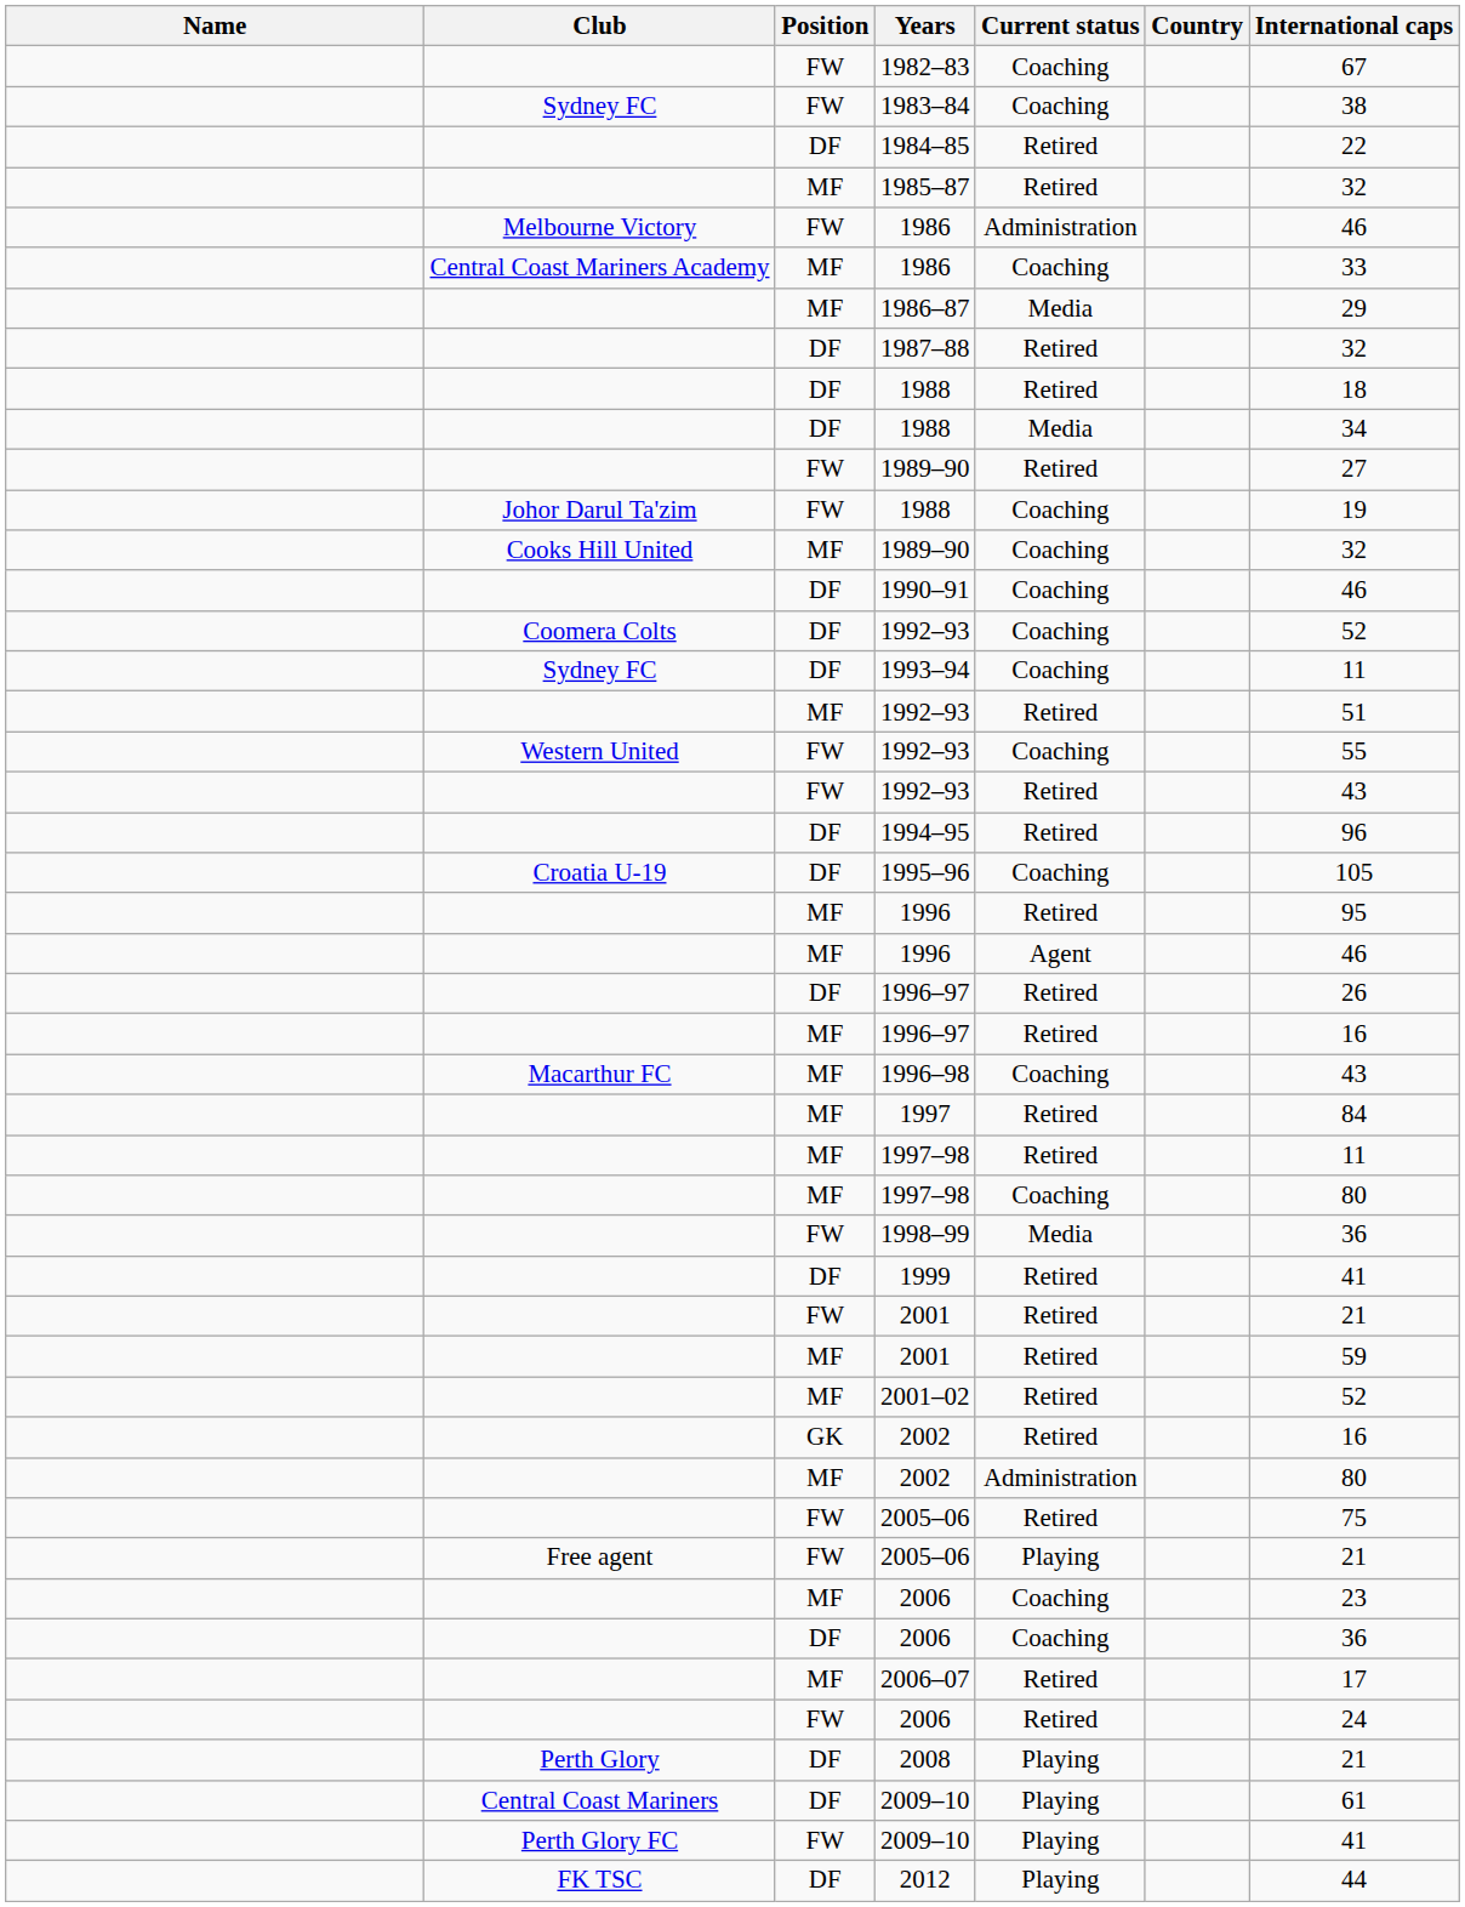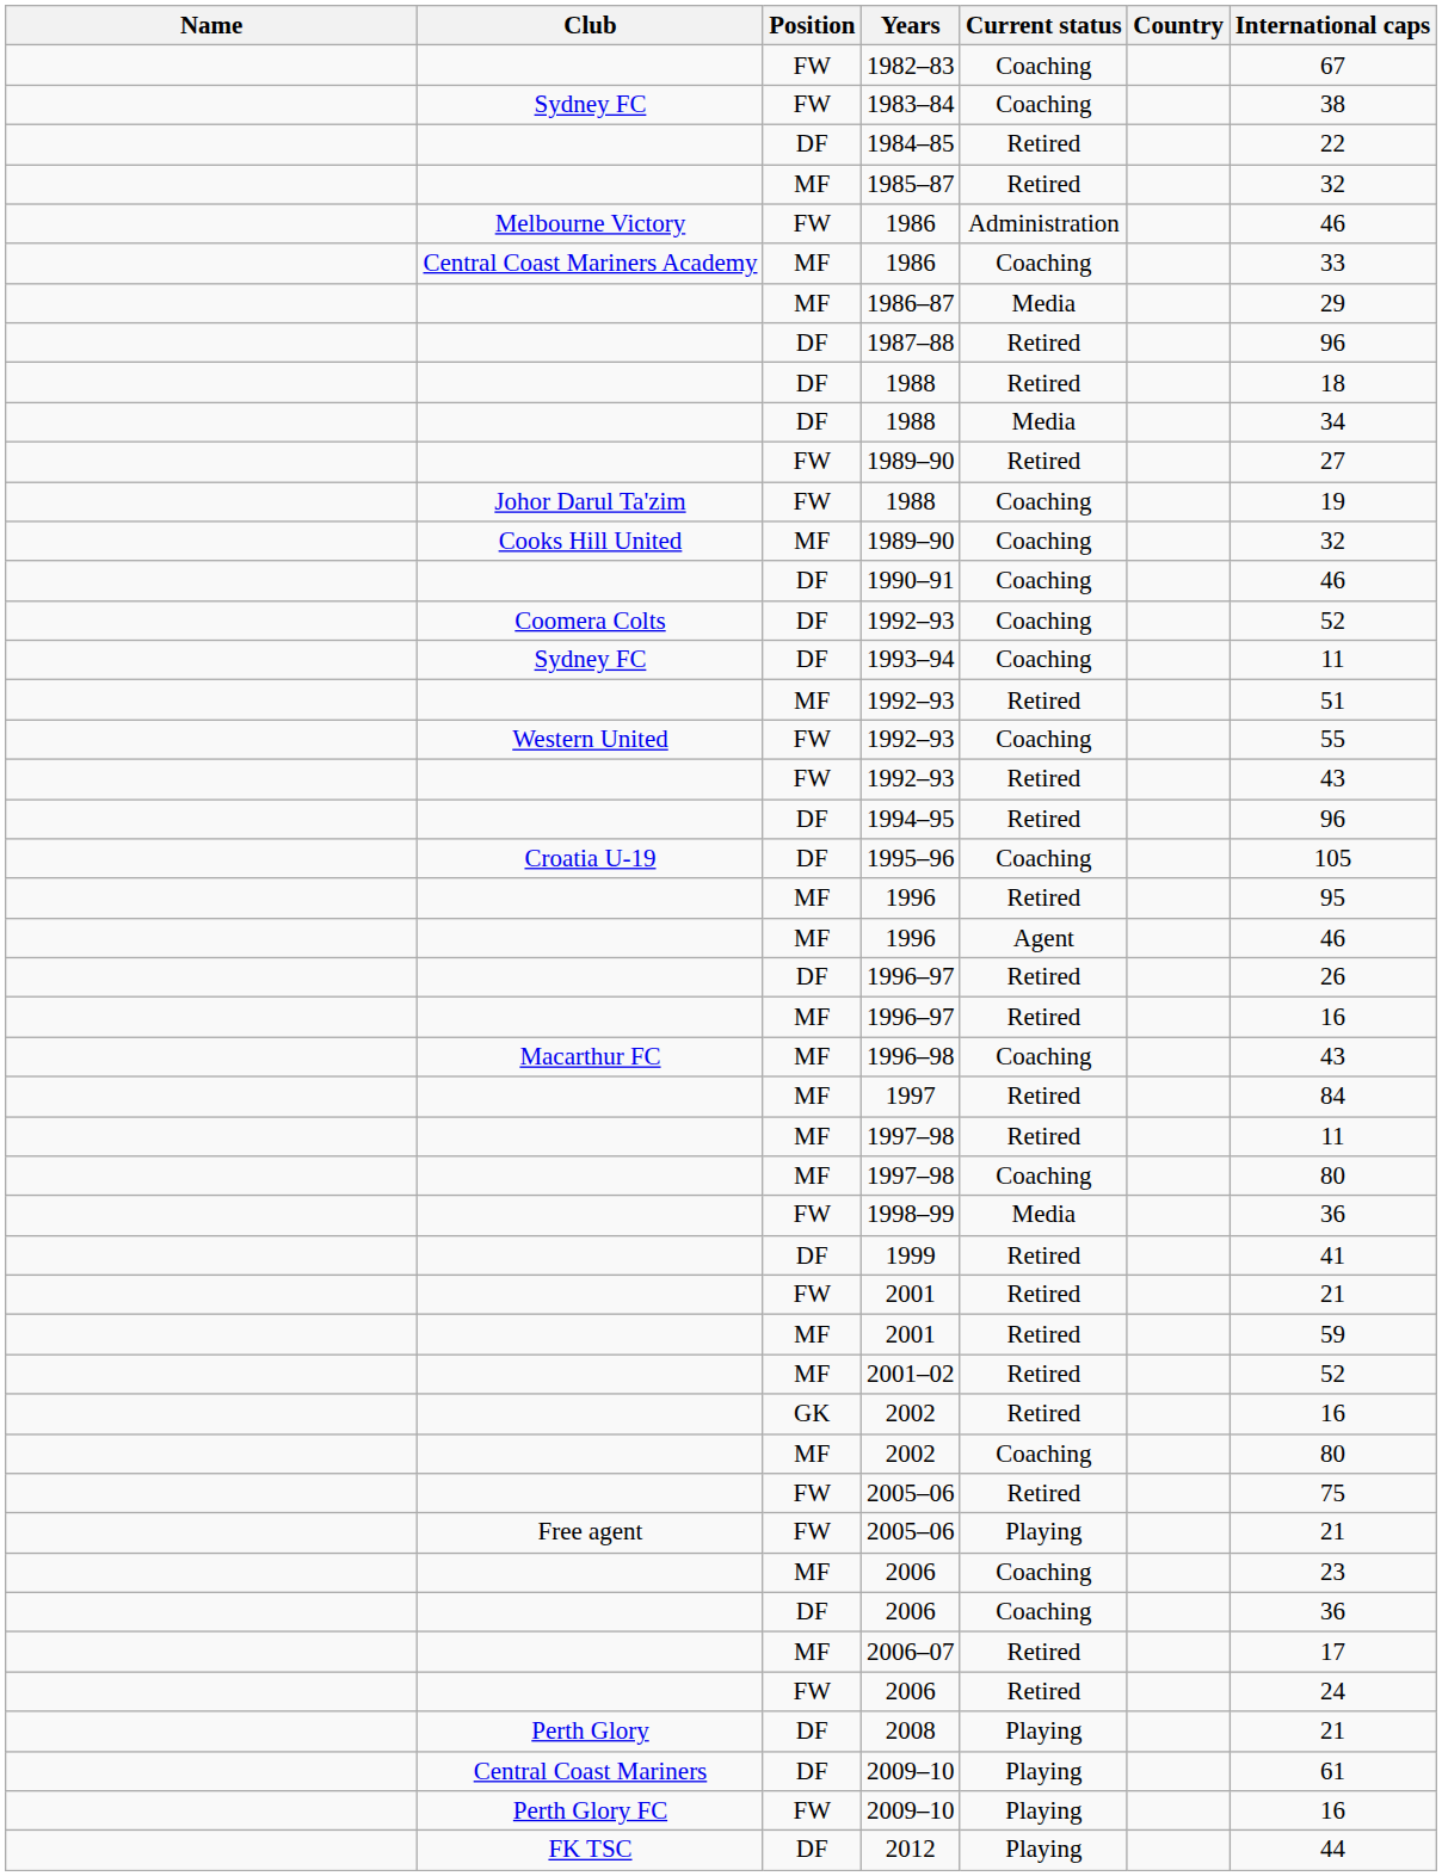1987–88 | International caps: 32 -> 96
MF / 2002 | Current status: Administration -> Coaching
FW / 2009–10 | International caps: 41 -> 16
